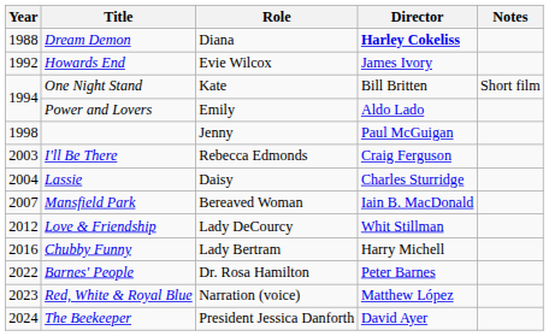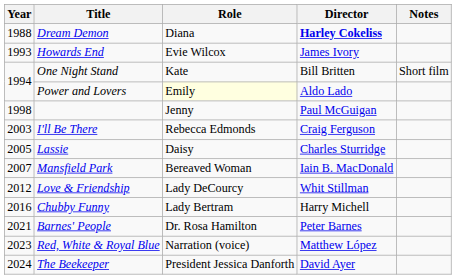Howards End | Year: 1992 -> 1993
Power and Lovers | Role: no background -> lightyellow background
Lassie | Year: 2004 -> 2005
Barnes' People | Year: 2022 -> 2021
